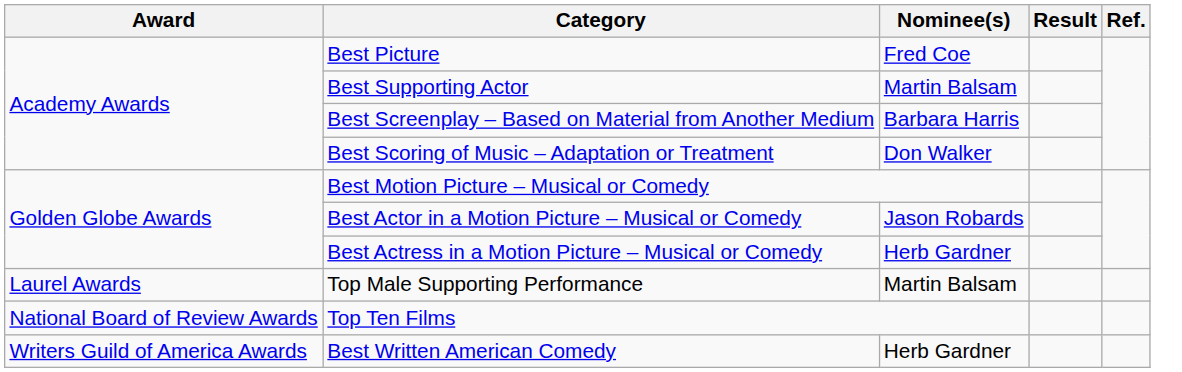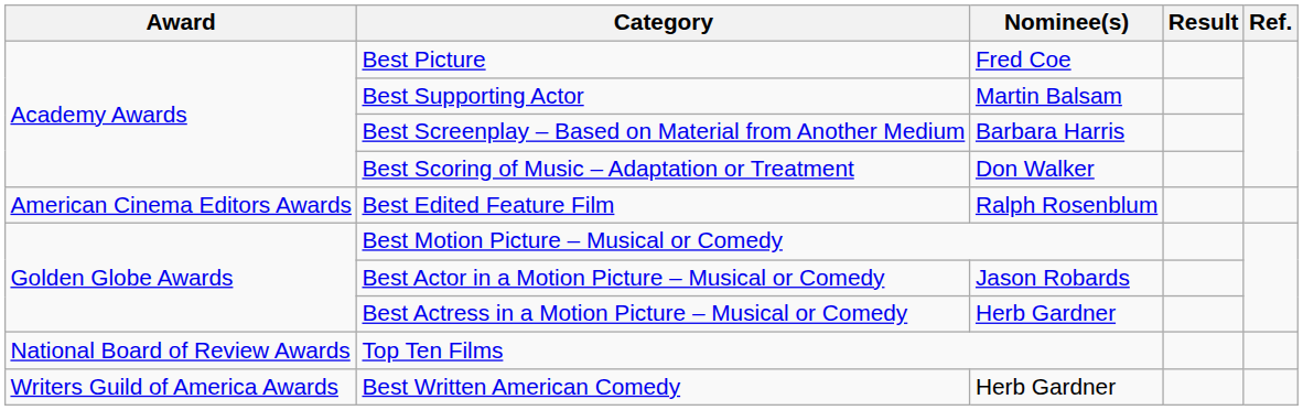+ row: American Cinema Editors Awards | Best Edited Feature Film | Ralph Rosenblum
- row: Laurel Awards | Top Male Supporting Performance | Martin Balsam
